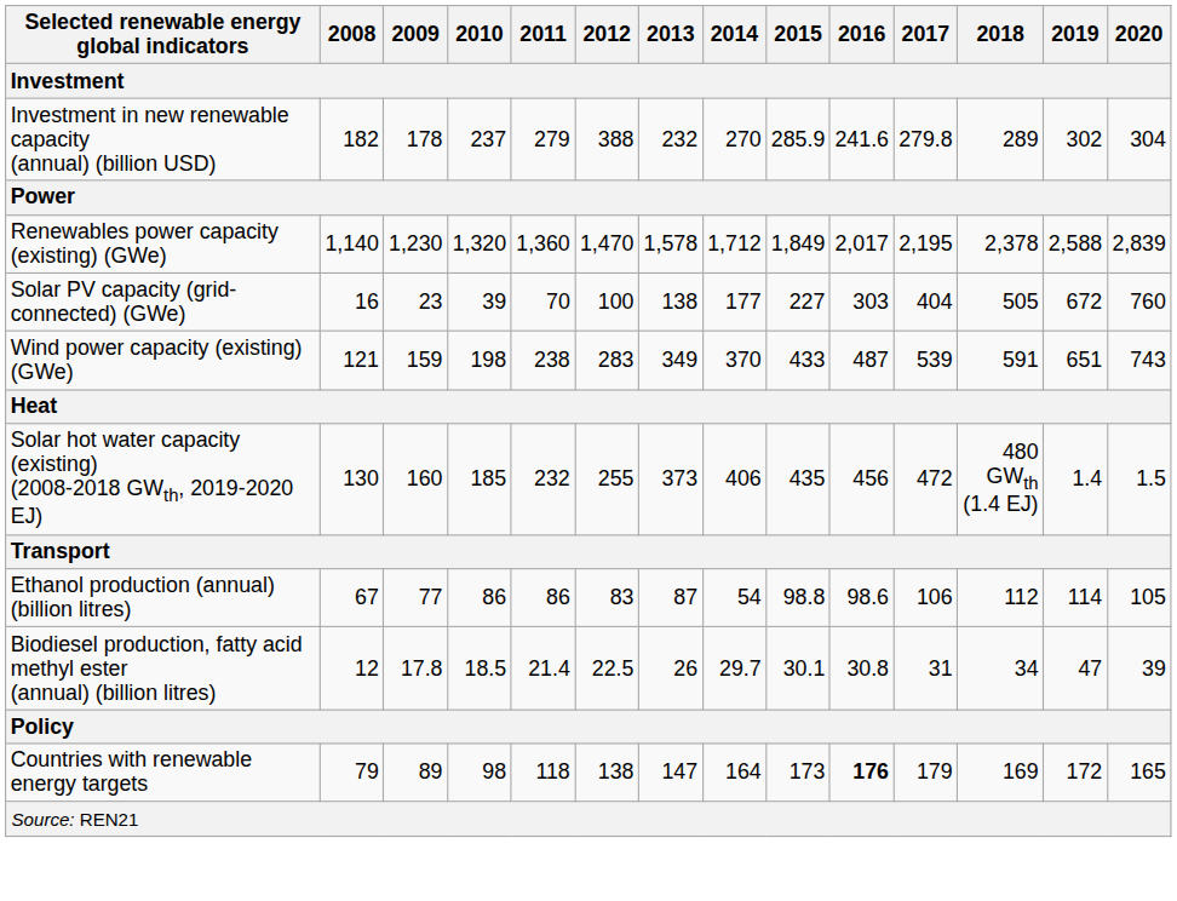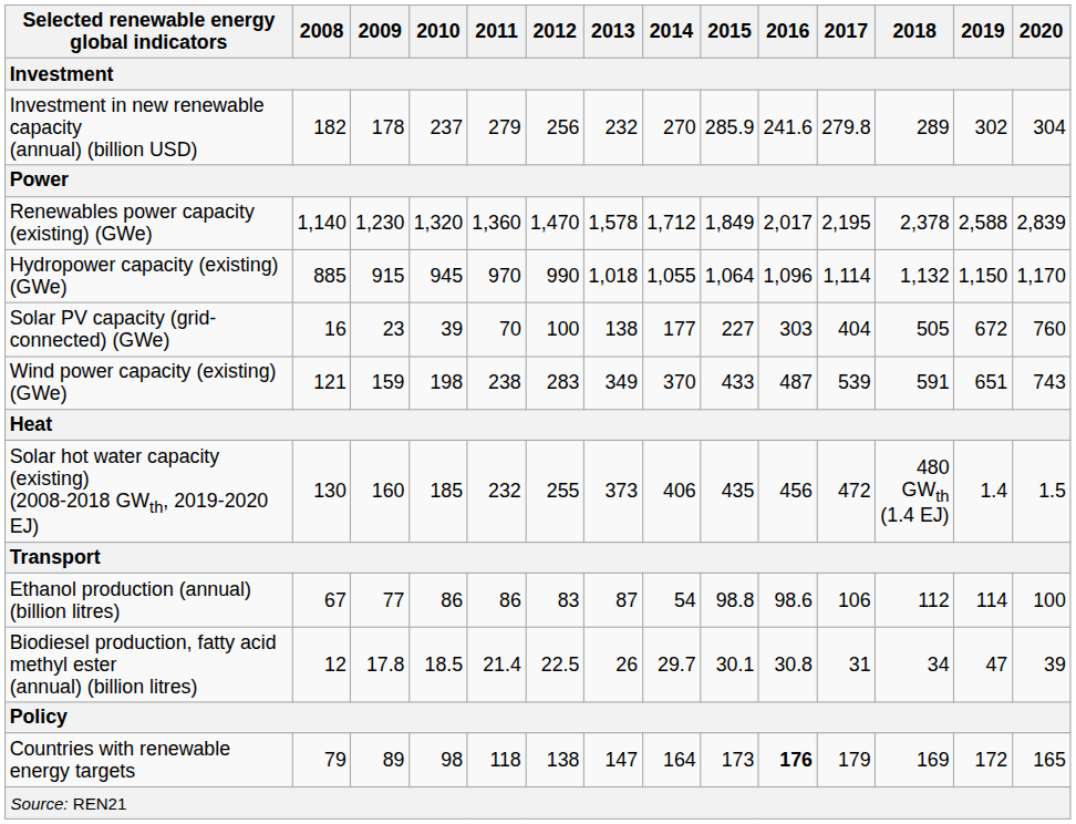Investment in new renewable capacity (annual) (billion USD) | 2012: 388 -> 256
+ row: Hydropower capacity (existing) (GWe) | 885 | 915 | 945 | 970 | 990 | 1,018 | 1,055 | 1,064 | 1,096 | 1,114 | 1,132 | 1,150 | 1,170
Ethanol production (annual) (billion litres) | 2020: 105 -> 100
